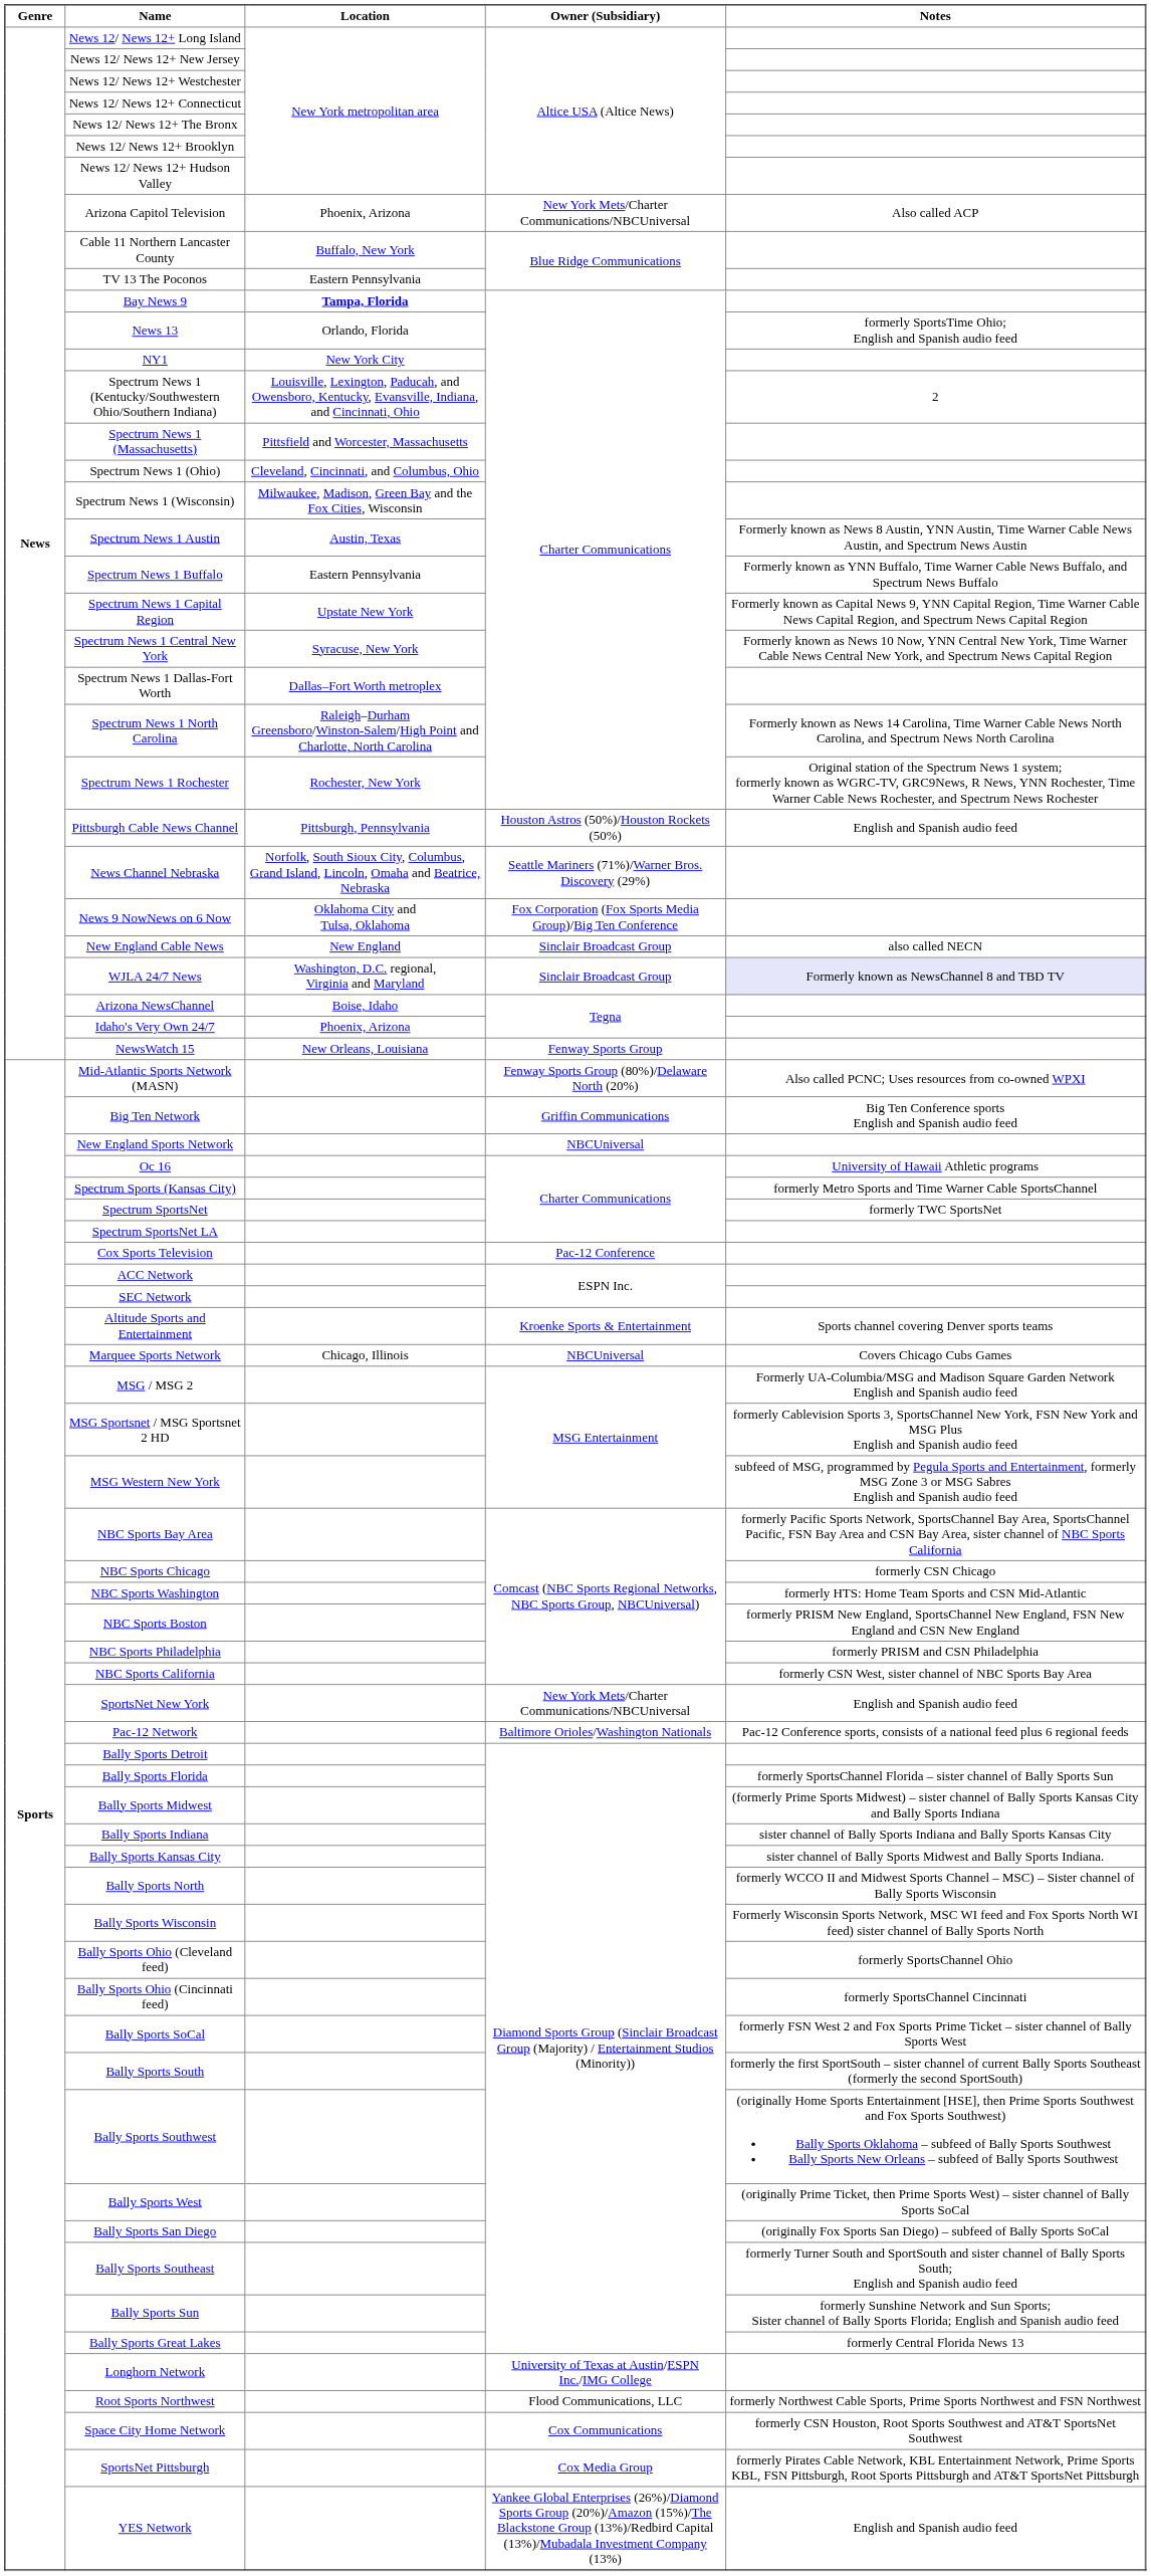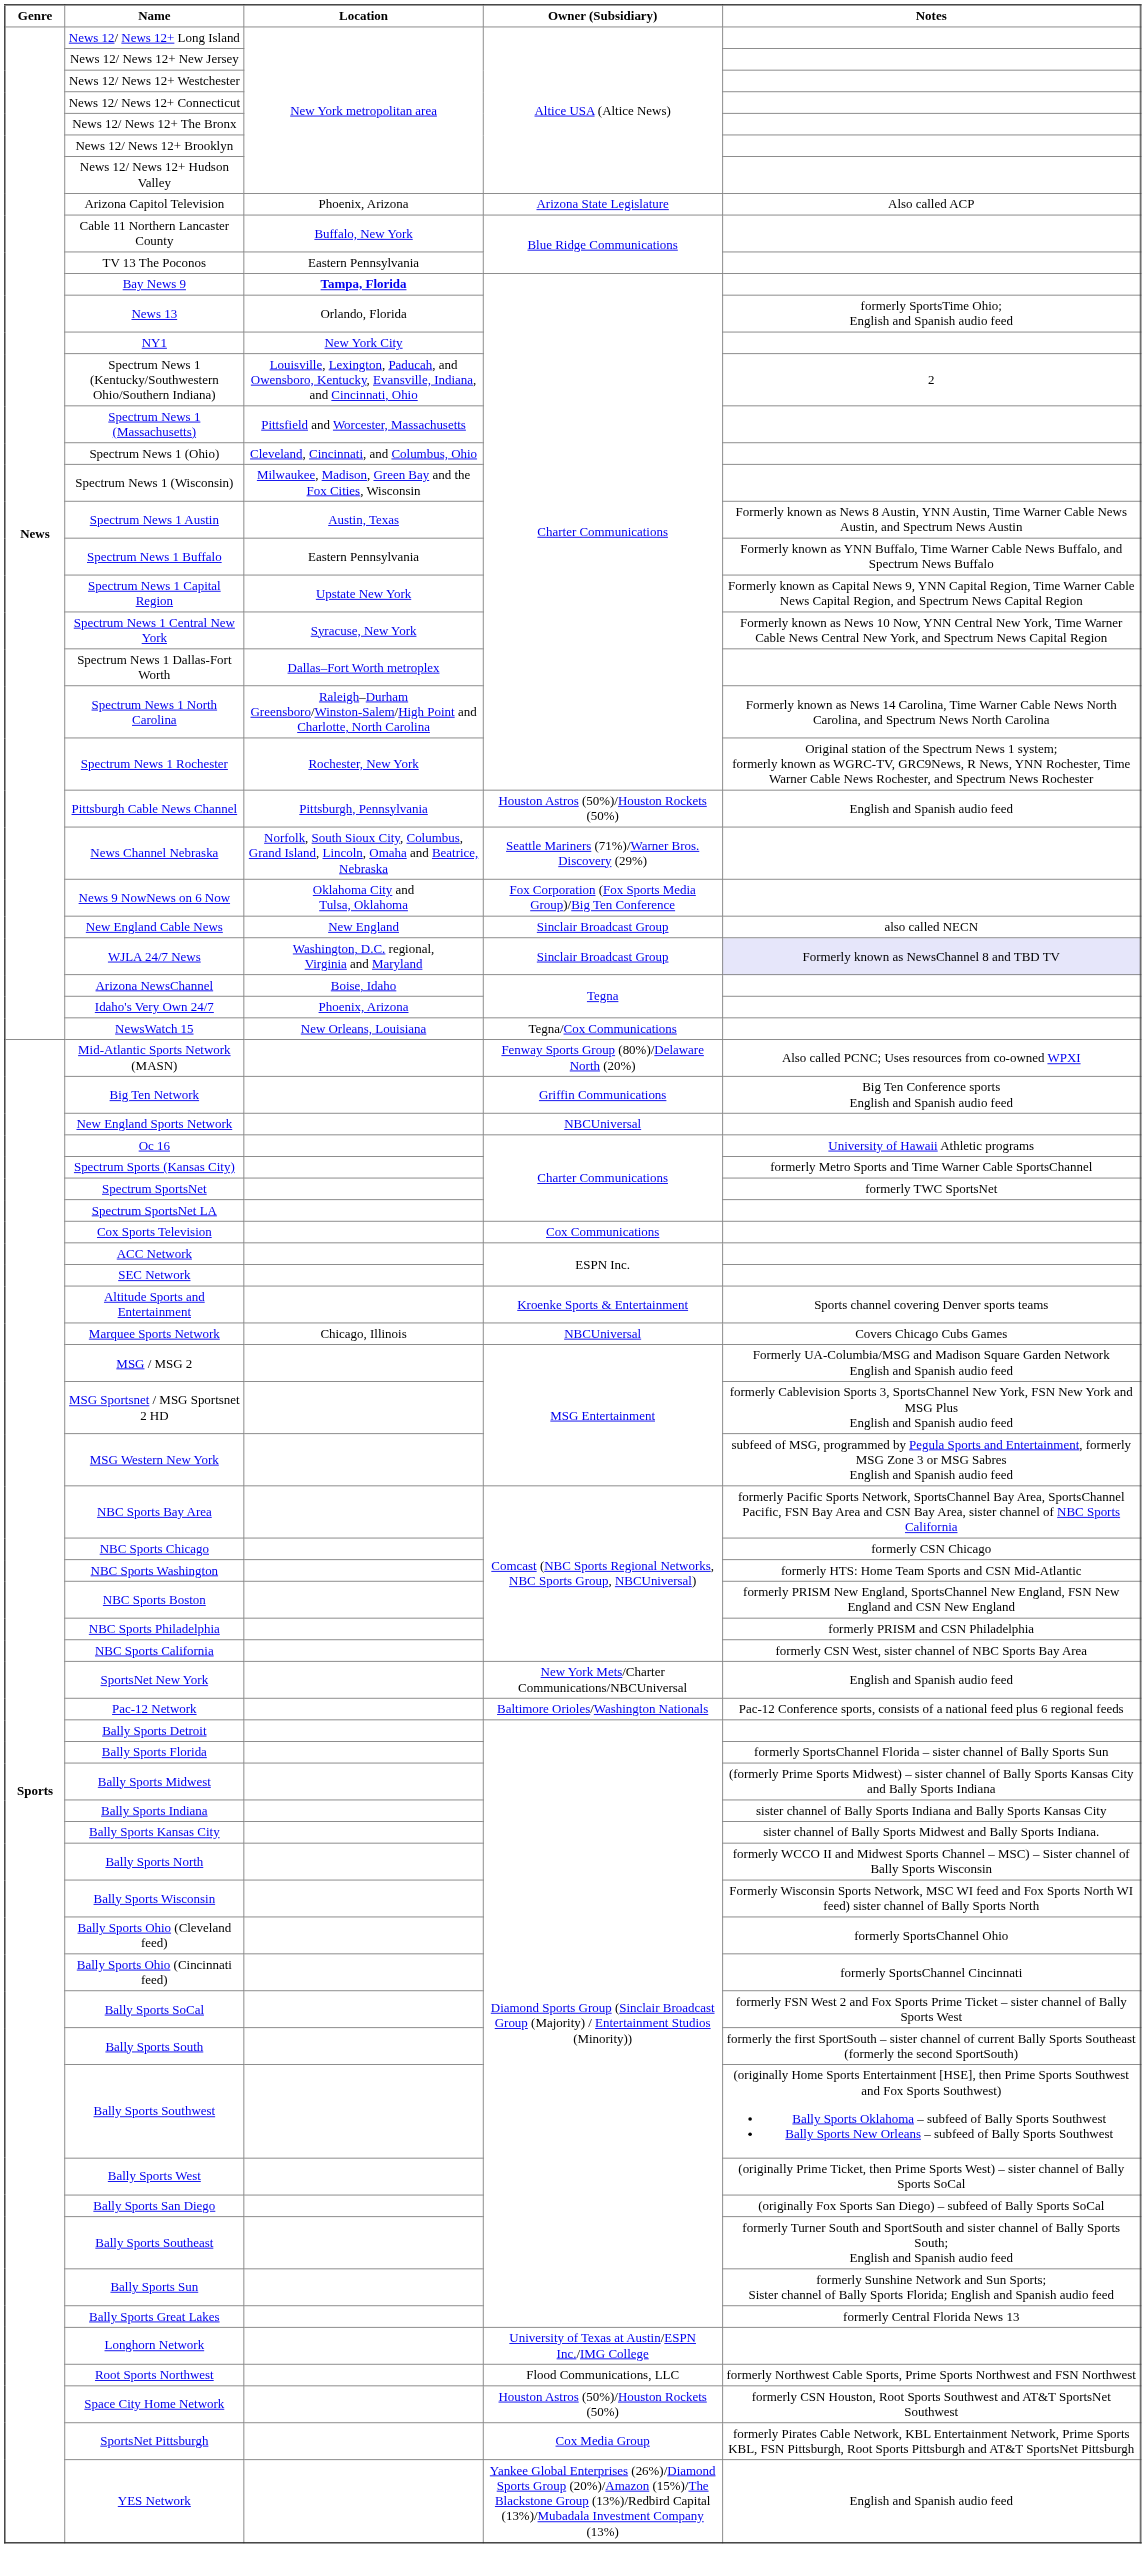Arizona Capitol Television | Owner (Subsidiary): New York Mets/Charter Communications/NBCUniversal -> Arizona State Legislature
NewsWatch 15 | Owner (Subsidiary): Fenway Sports Group -> Tegna/Cox Communications
Cox Sports Television | Owner (Subsidiary): Pac-12 Conference -> Cox Communications
Space City Home Network | Owner (Subsidiary): Cox Communications -> Houston Astros (50%)/Houston Rockets (50%)
